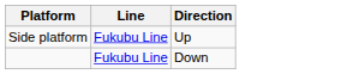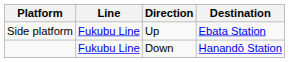+ column: Destination | Ebata Station | Hanandō Station
